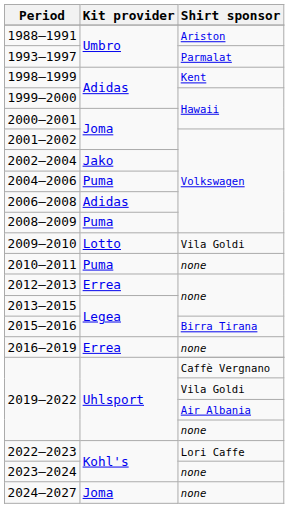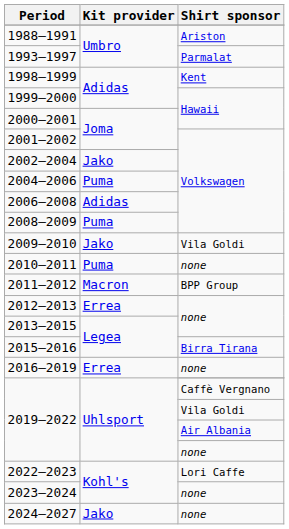2009–2010 | Kit provider: Lotto -> Jako
+ row: 2011–2012 | Macron | BPP Group
2024–2027 | Kit provider: Joma -> Jako
